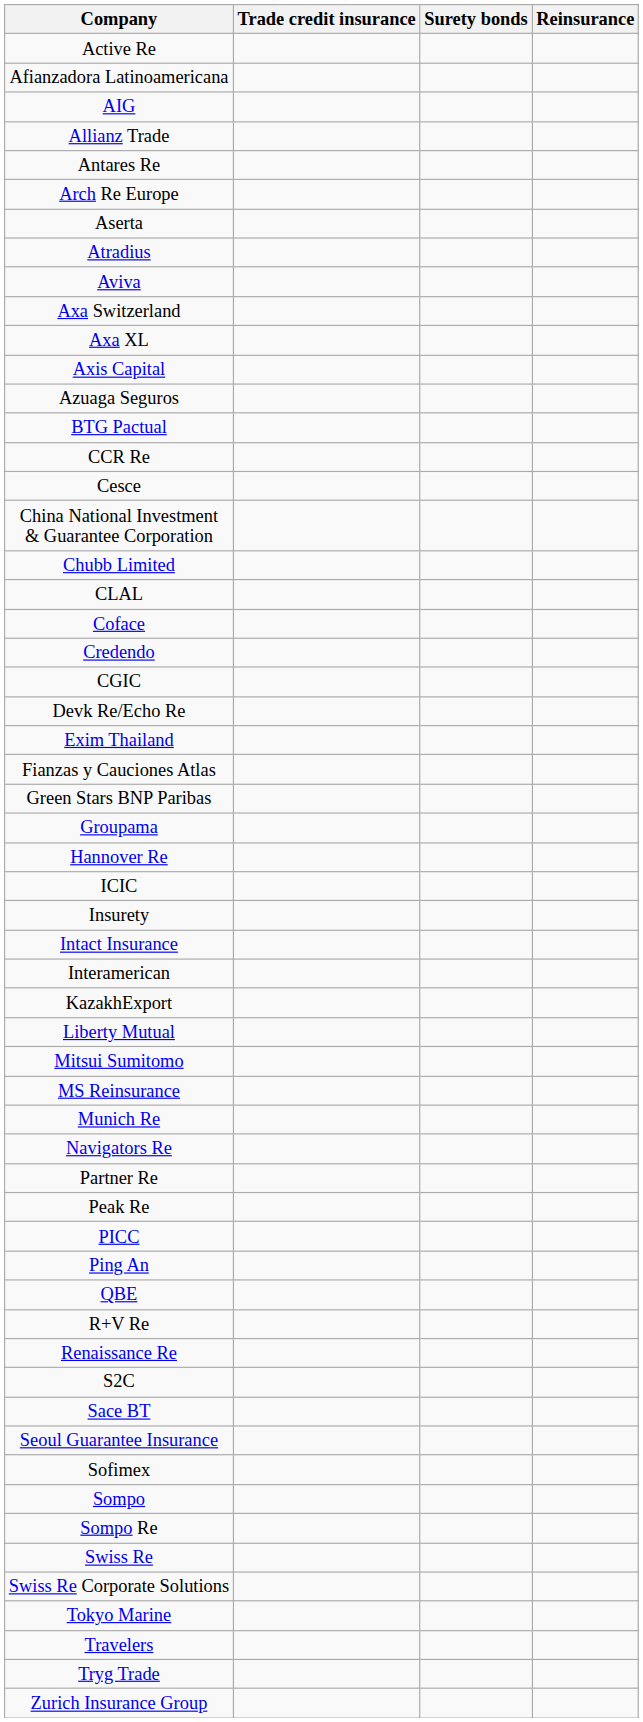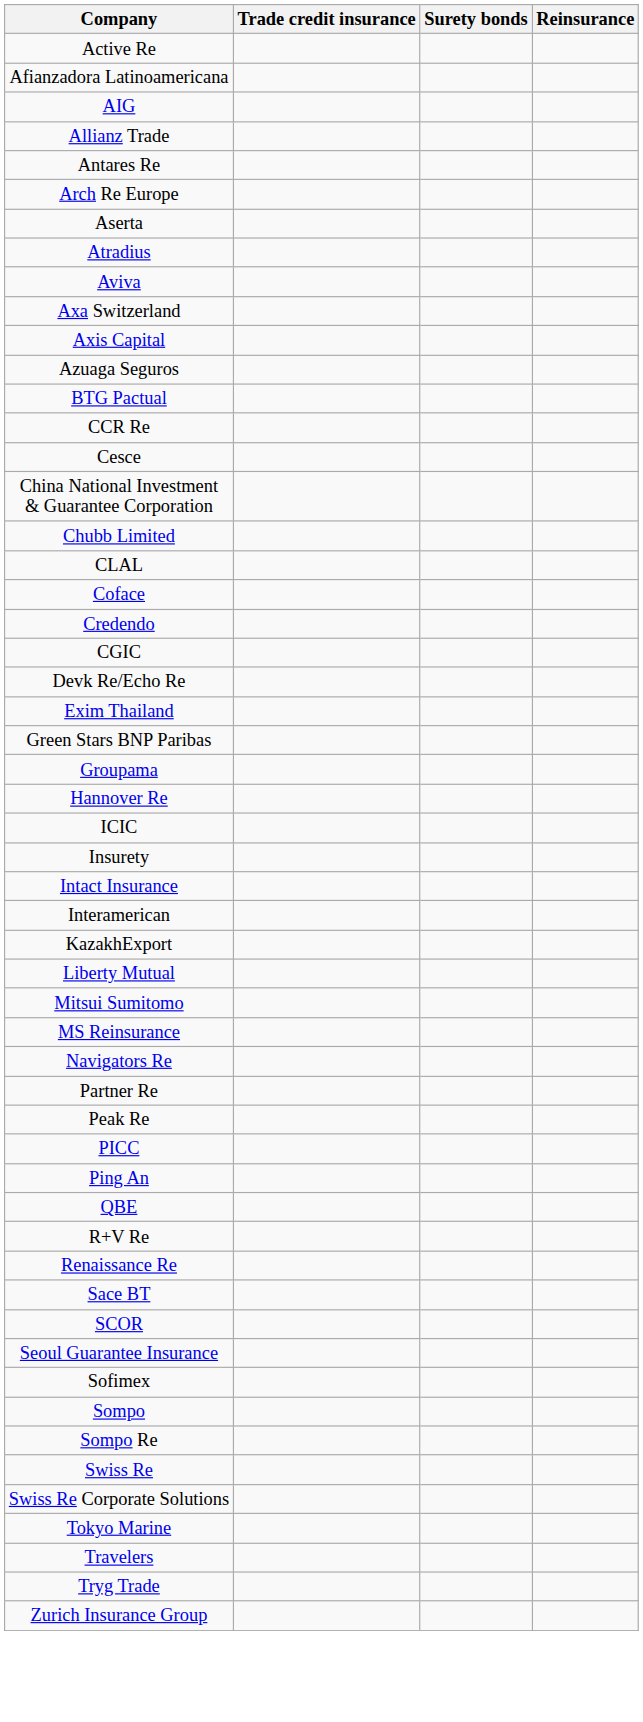- row: Axa XL
- row: Fianzas y Cauciones Atlas
- row: Munich Re
- row: S2C
+ row: SCOR
